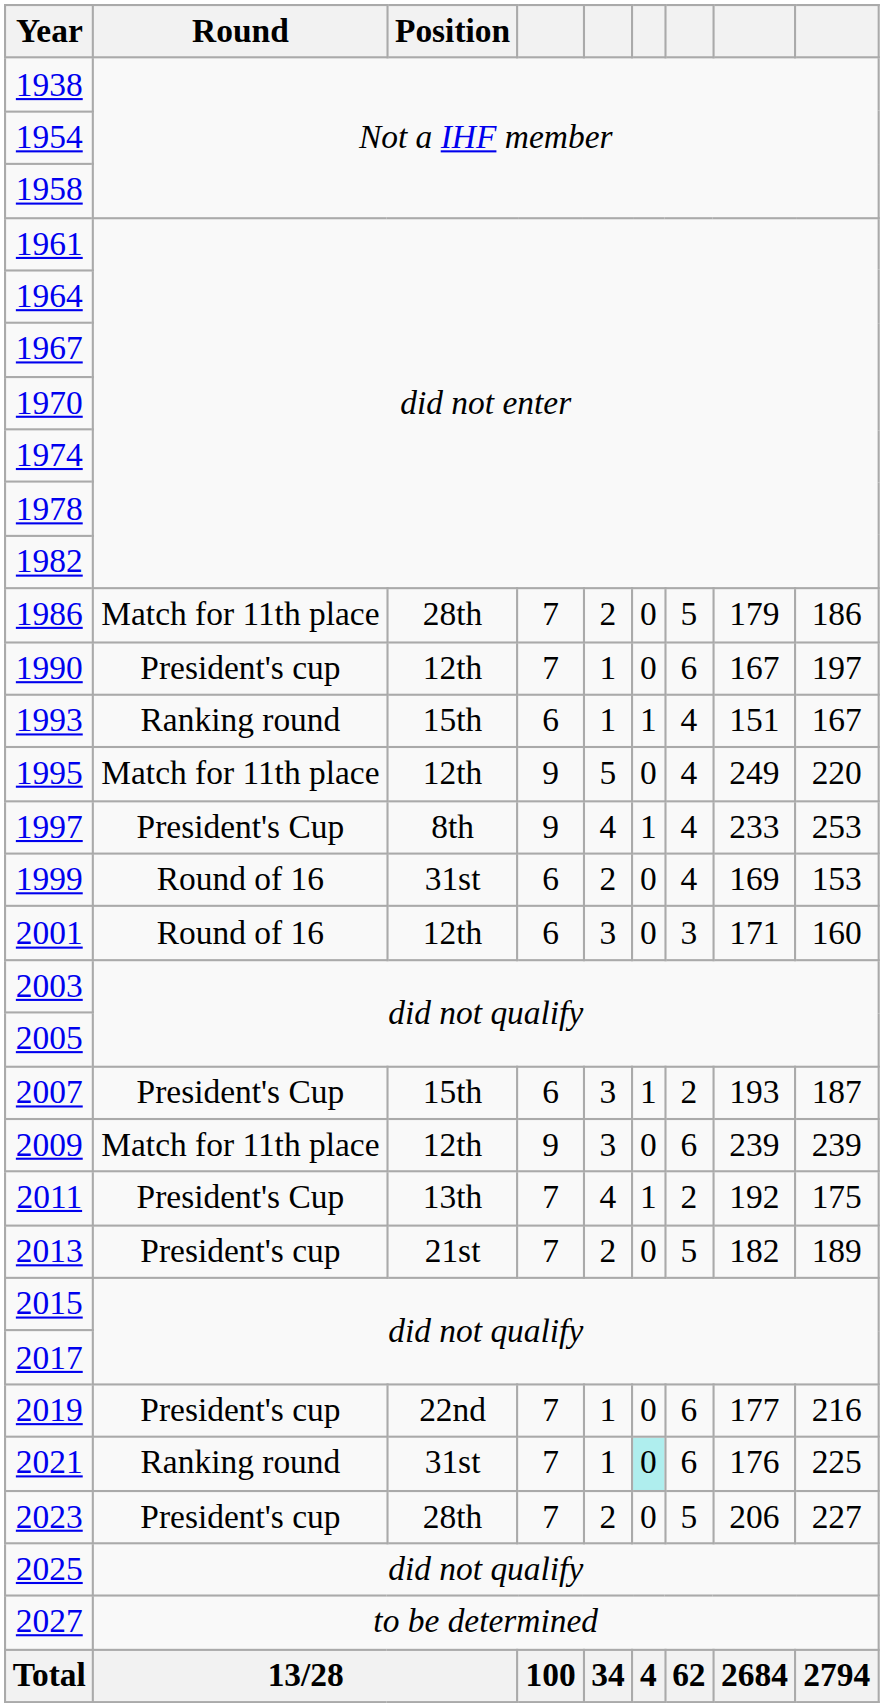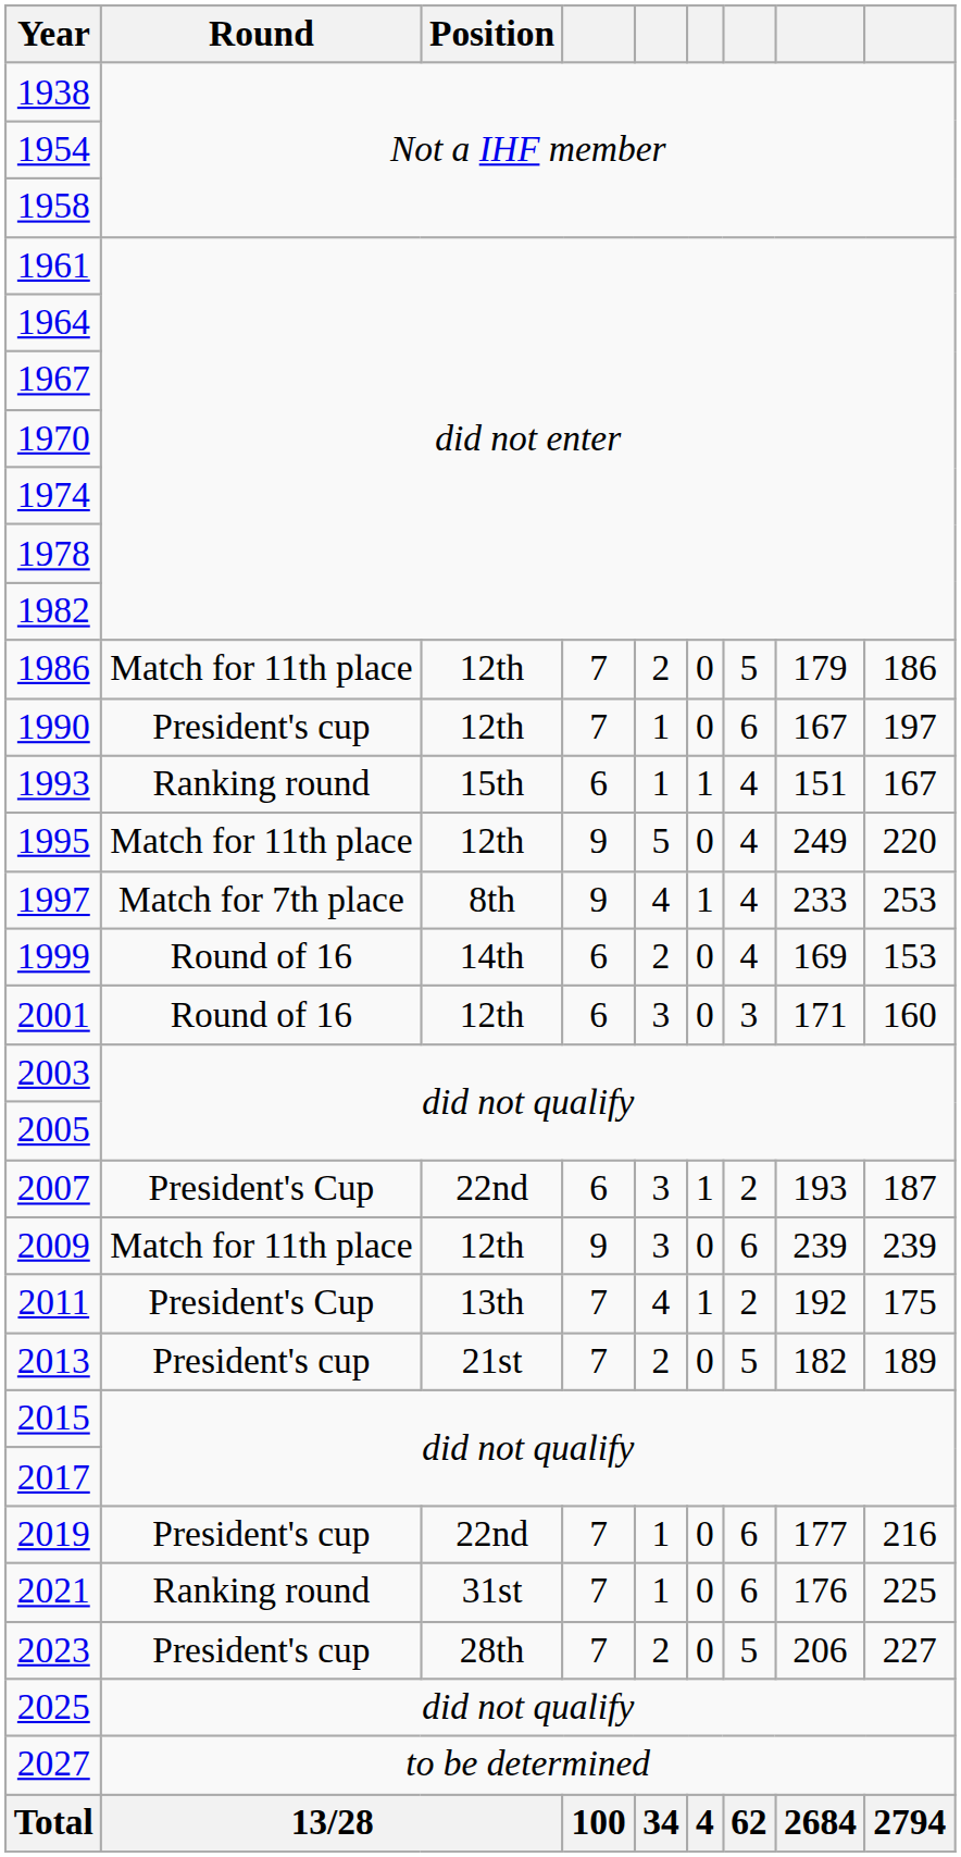1986 | Position: 28th -> 12th
1997 | Round: President's Cup -> Match for 7th place
1999 | Position: 31st -> 14th
2007 | Position: 15th -> 22nd
2021 | column 6: paleturquoise background -> no background
